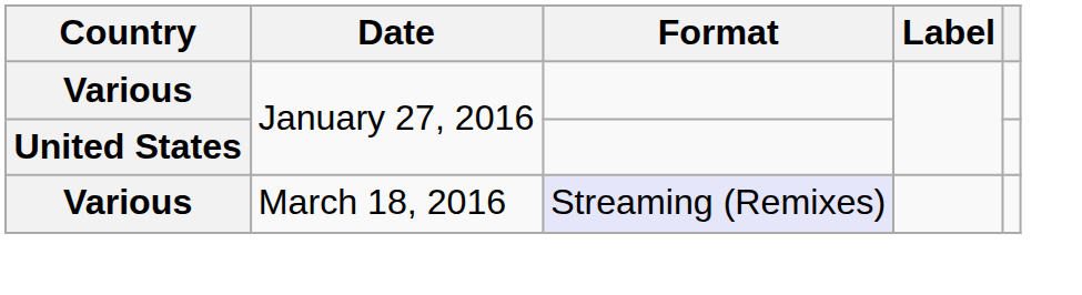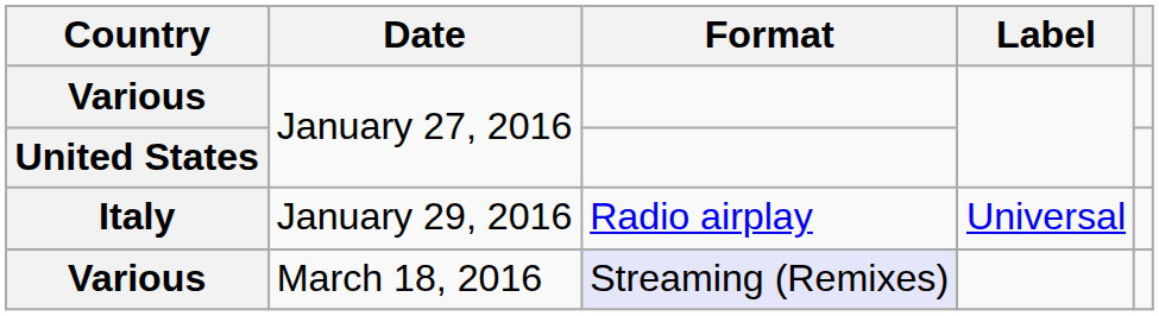+ row: Italy | January 29, 2016 | Radio airplay | Universal
